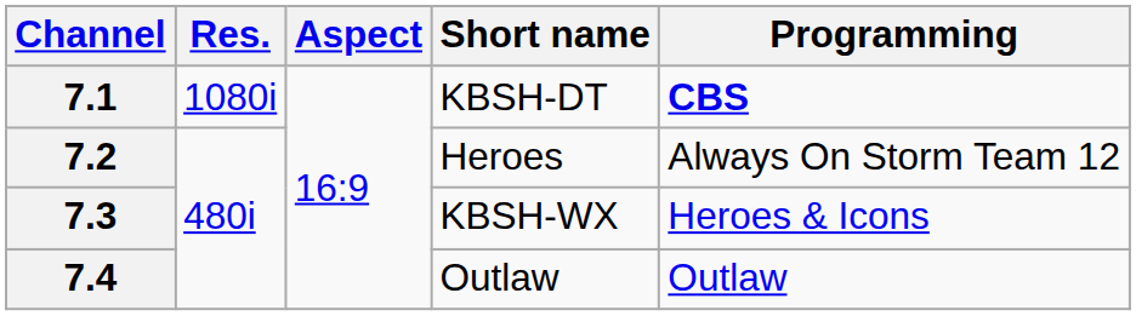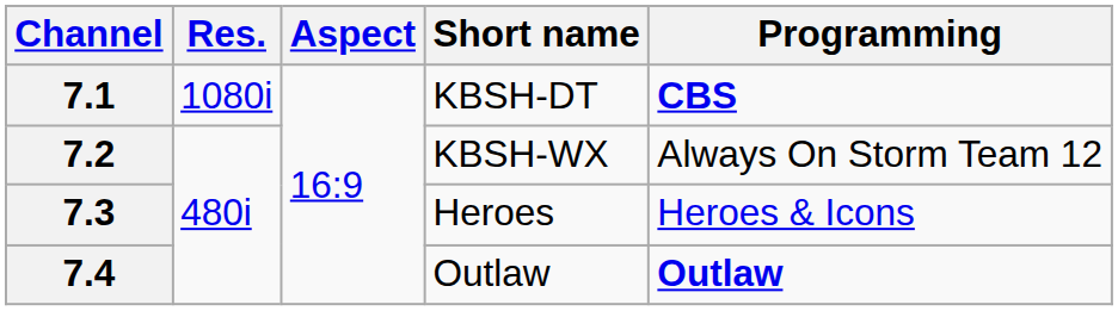7.2 | Short name: Heroes -> KBSH-WX
7.3 | Short name: KBSH-WX -> Heroes
7.4 | Programming: normal -> bold
